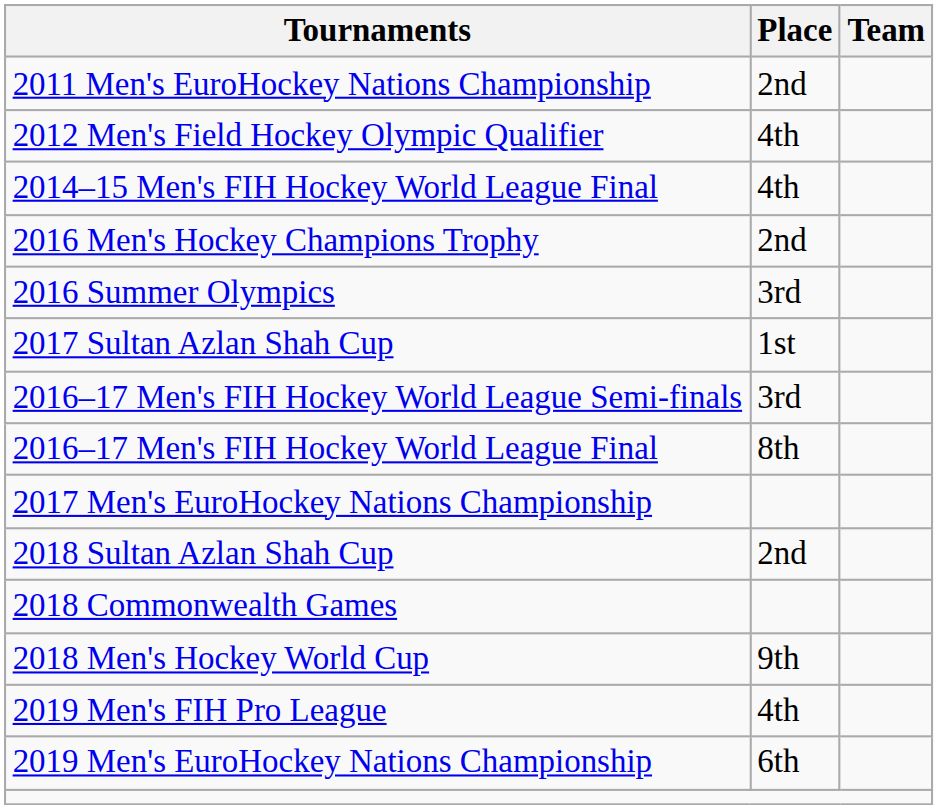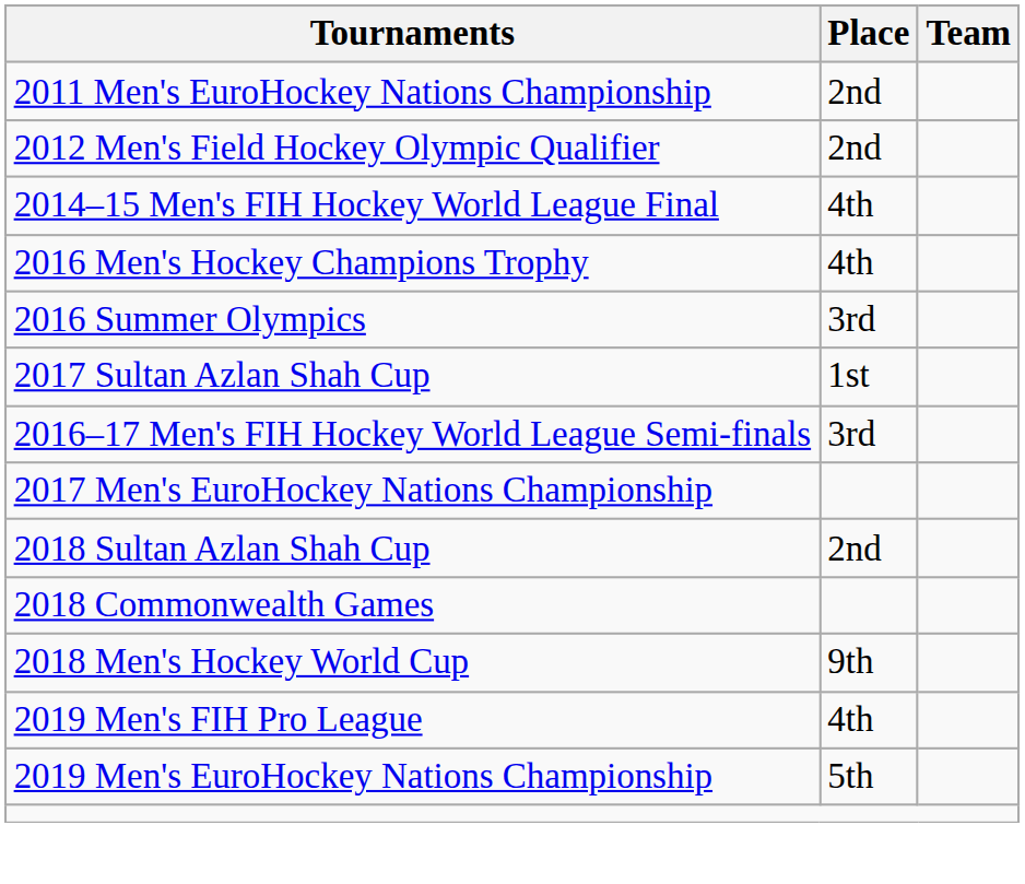2012 Men's Field Hockey Olympic Qualifier | Place: 4th -> 2nd
2016 Men's Hockey Champions Trophy | Place: 2nd -> 4th
- row: 2016–17 Men's FIH Hockey World League Final | 8th
2019 Men's EuroHockey Nations Championship | Place: 6th -> 5th
